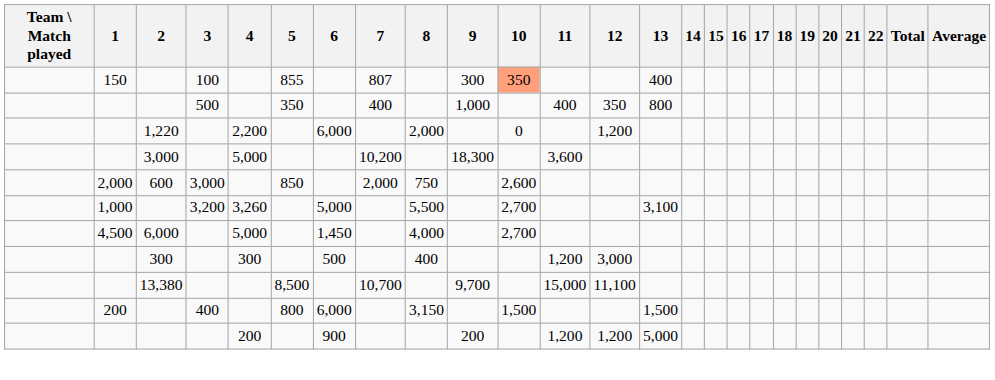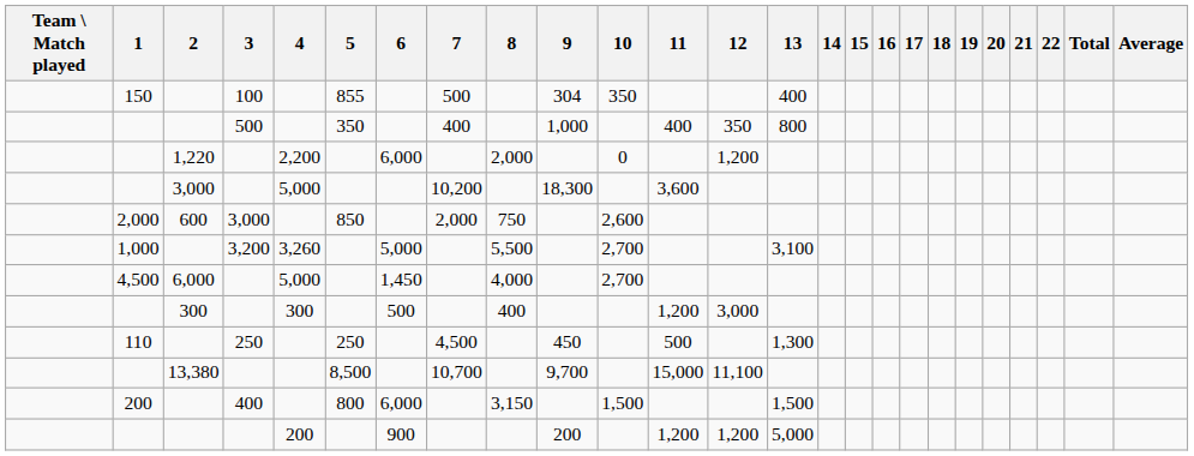150 | 7: 807 -> 500
150 | 9: 300 -> 304
150 | 10: lightsalmon background -> no background
+ row: 110 | 250 | 250 | 4,500 | 450 | 500 | 1,300
